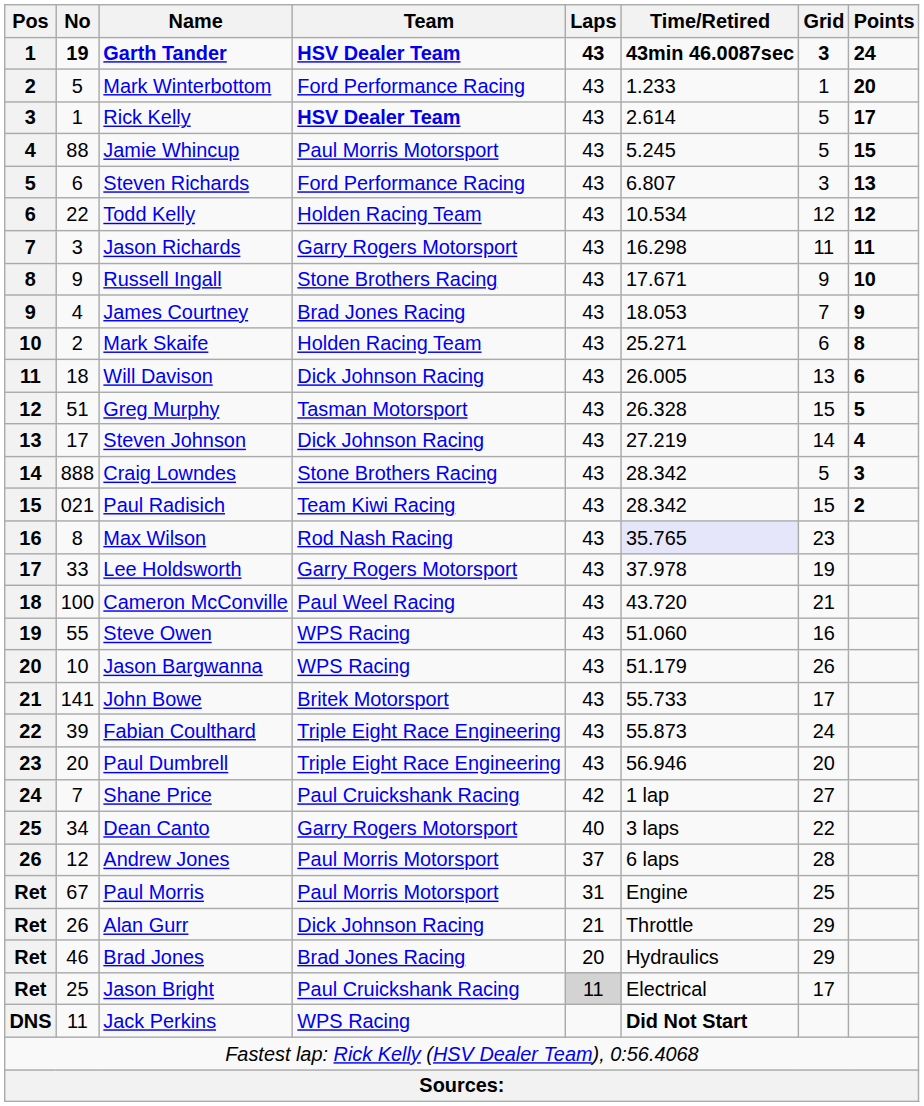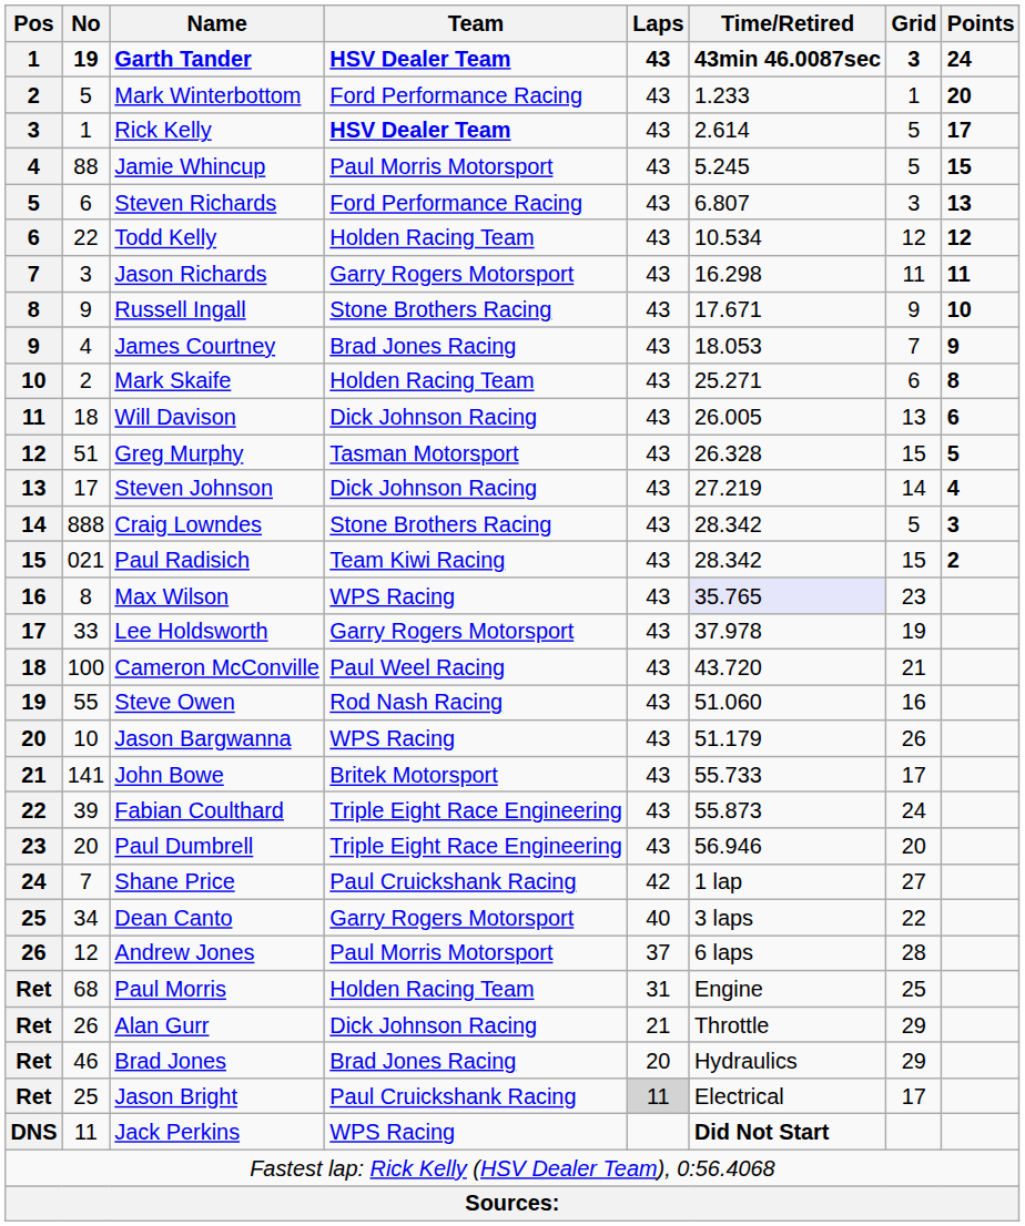Max Wilson | Team: Rod Nash Racing -> WPS Racing
Steve Owen | Team: WPS Racing -> Rod Nash Racing
Paul Morris | No: 67 -> 68
Paul Morris | Team: Paul Morris Motorsport -> Holden Racing Team
